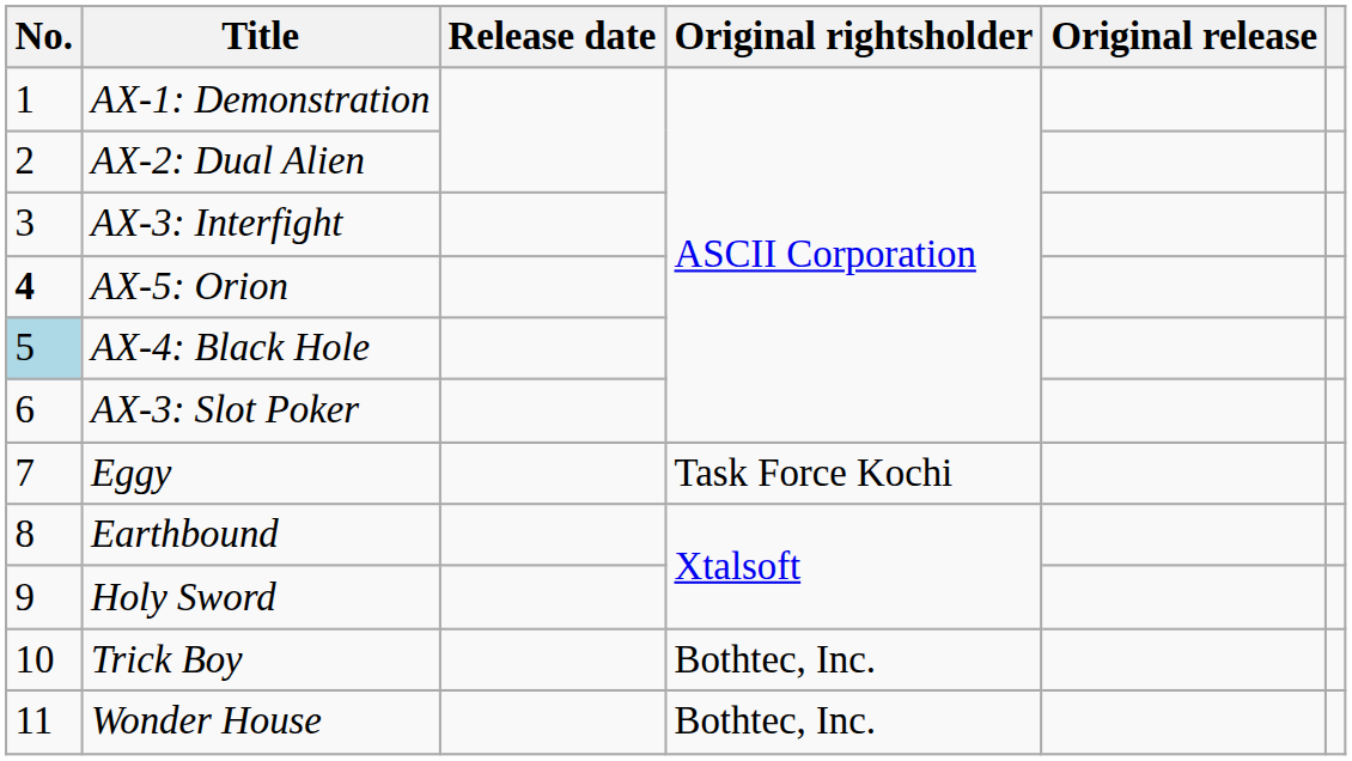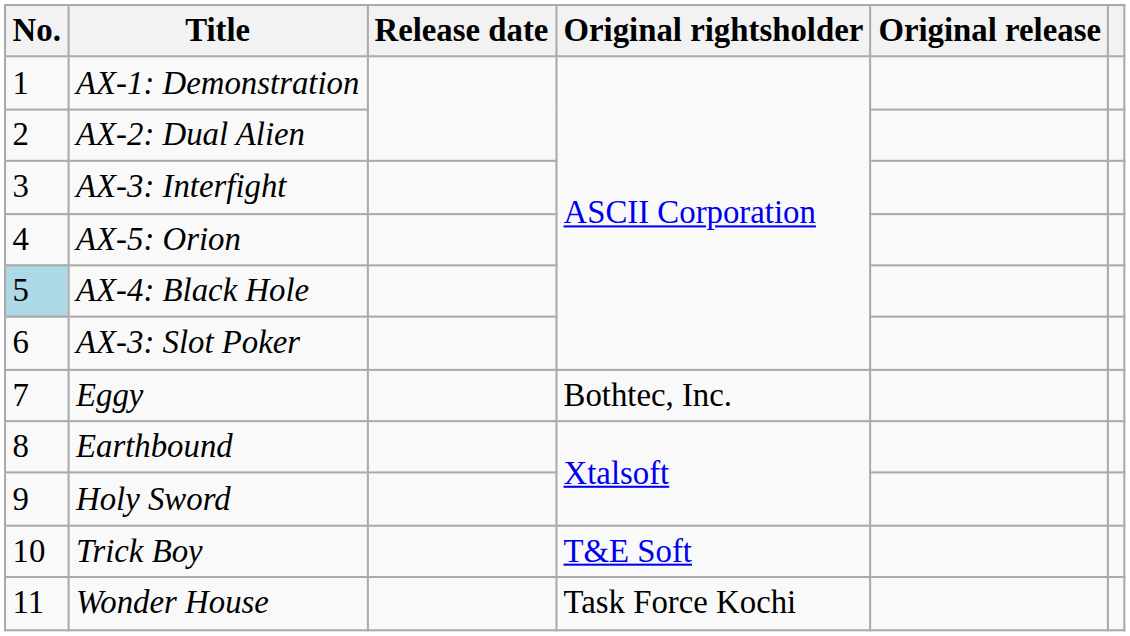AX-5: Orion | No.: bold -> normal
Eggy | Original rightsholder: Task Force Kochi -> Bothtec, Inc.
Trick Boy | Original rightsholder: Bothtec, Inc. -> T&E Soft
Wonder House | Original rightsholder: Bothtec, Inc. -> Task Force Kochi
